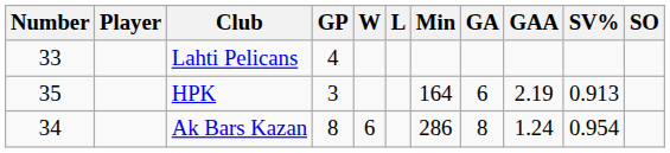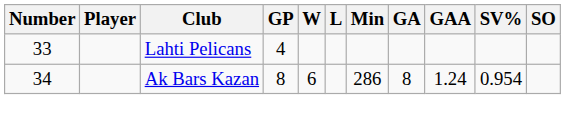- row: 35 | HPK | 3 | 164 | 6 | 2.19 | 0.913
